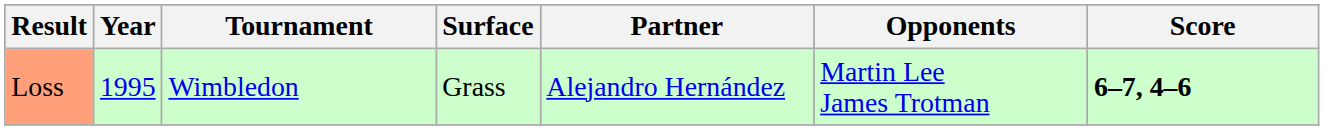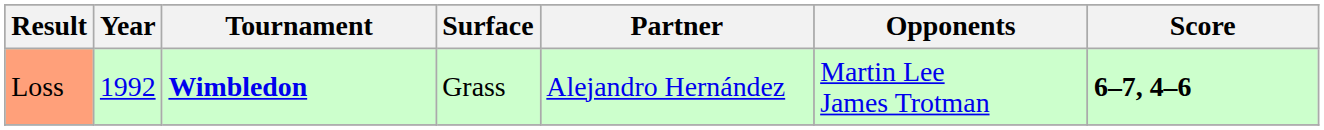Loss | Year: 1995 -> 1992
Loss | Tournament: normal -> bold
